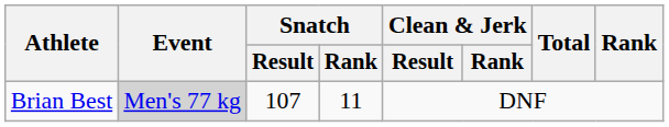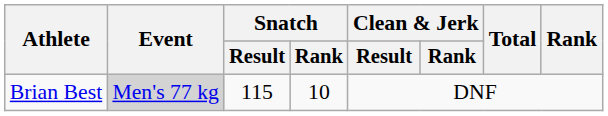Brian Best | Snatch / Result: 107 -> 115
Brian Best | Snatch / Rank: 11 -> 10
